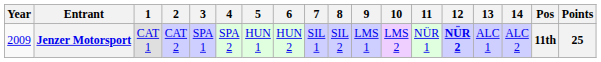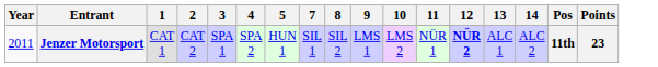- column: 6 | HUN 2
Jenzer Motorsport | Year: 2009 -> 2011
Jenzer Motorsport | Points: 25 -> 23
